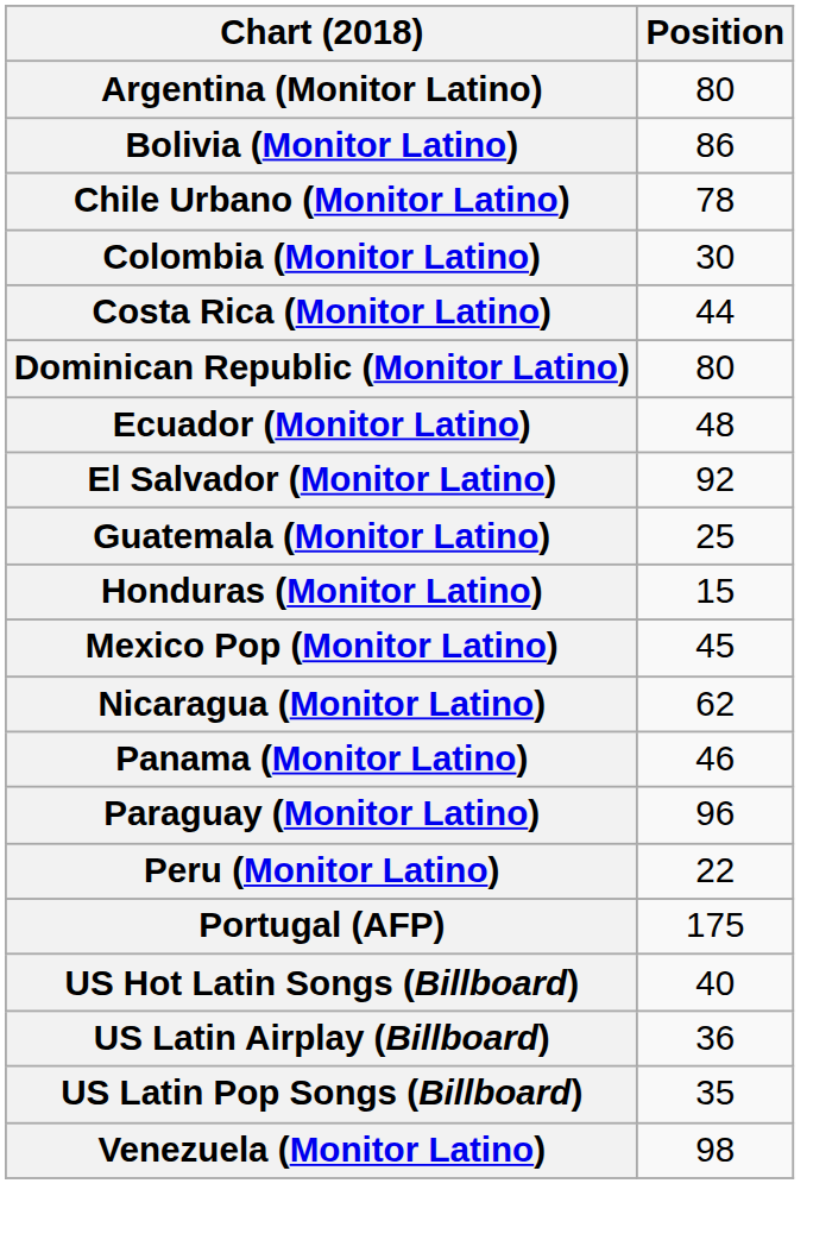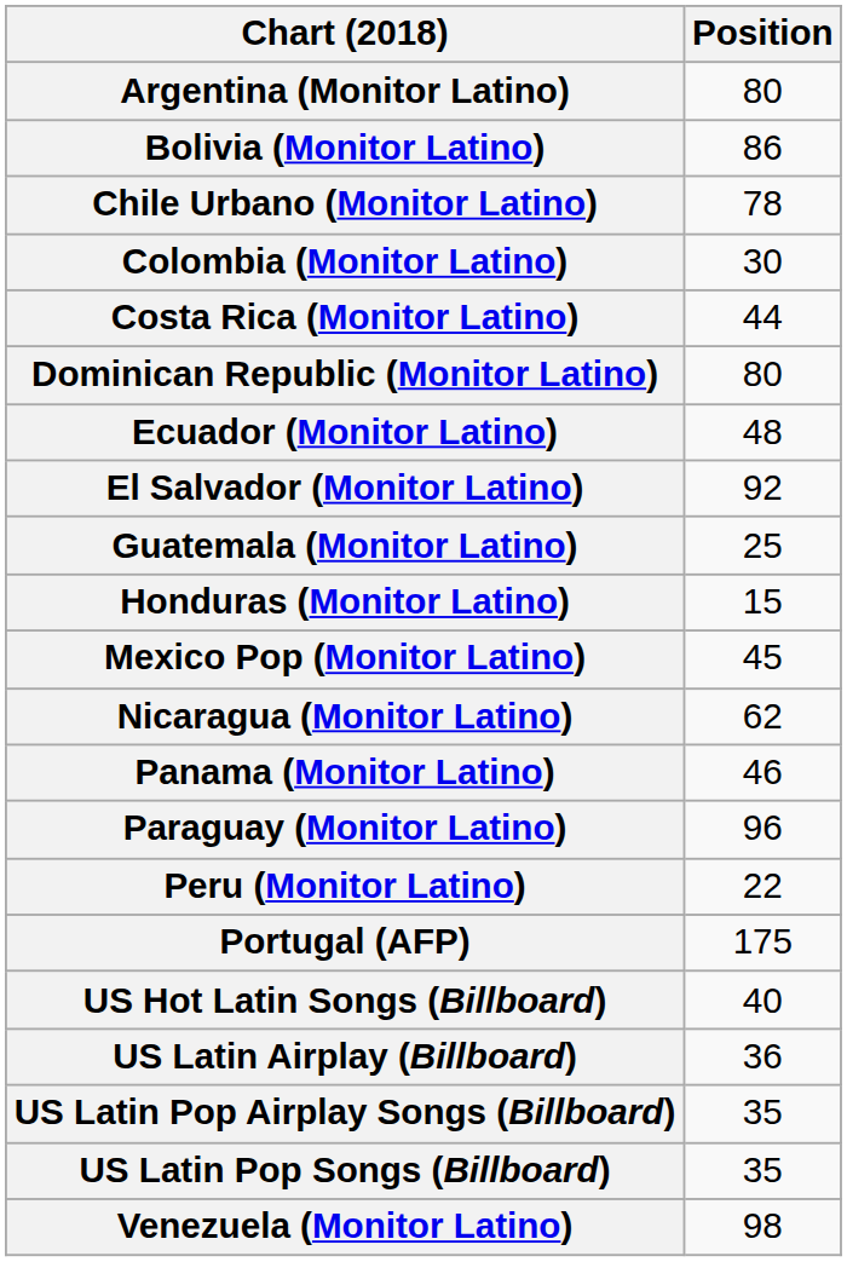+ row: US Latin Pop Airplay Songs (Billboard) | 35
